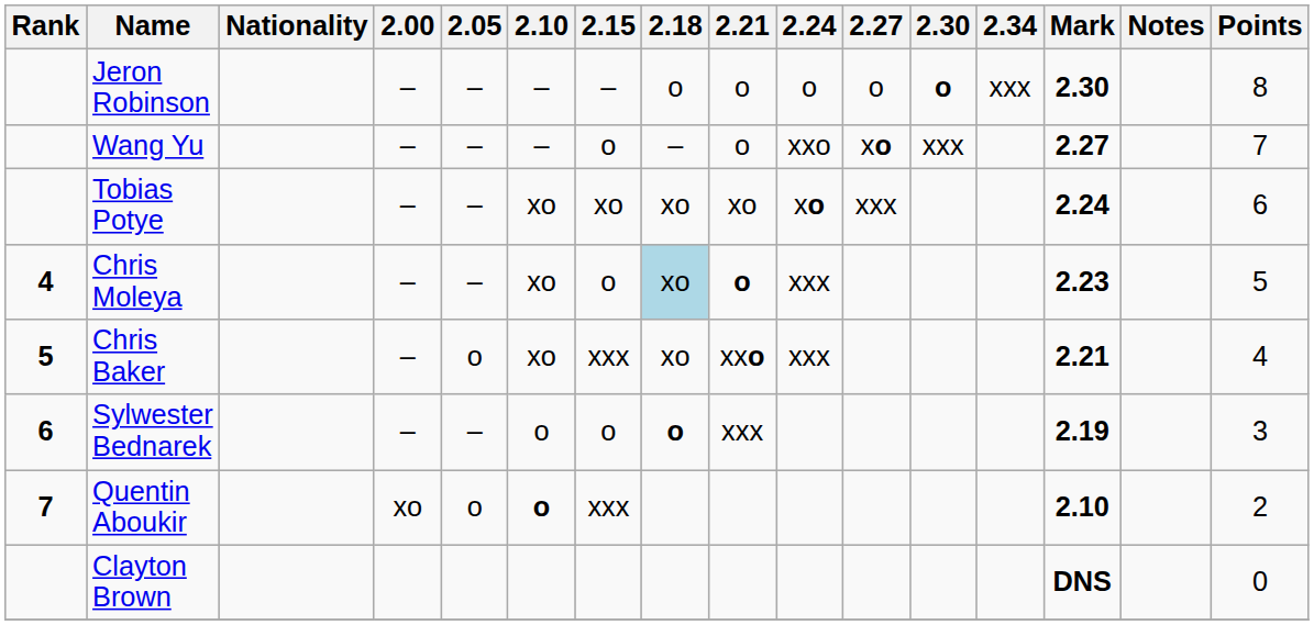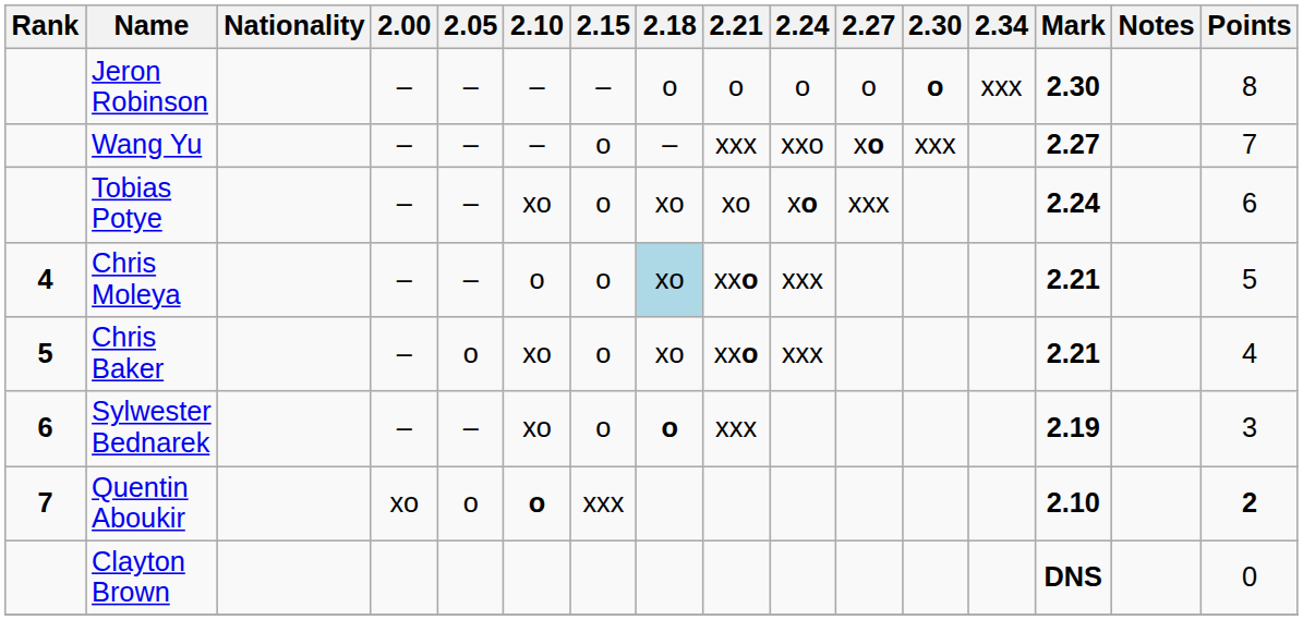Wang Yu | 2.21: o -> xxx
Tobias Potye | 2.15: xo -> o
Chris Moleya | 2.10: xo -> o
Chris Moleya | 2.21: o -> xxo
Chris Moleya | Mark: 2.23 -> 2.21
Chris Baker | 2.15: xxx -> o
Sylwester Bednarek | 2.10: o -> xo
Quentin Aboukir | Points: normal -> bold
